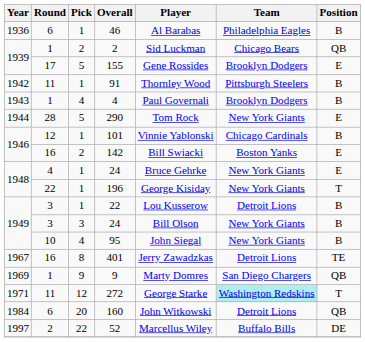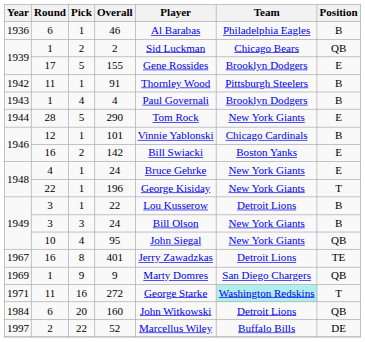95 | Position: B -> QB
272 | Pick: 12 -> 16
